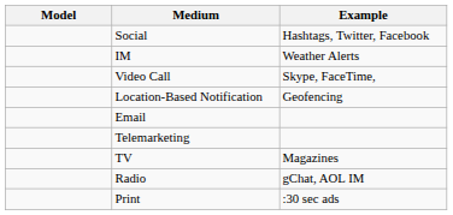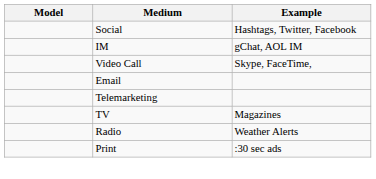IM | Example: Weather Alerts -> gChat, AOL IM
- row: Location-Based Notification | Geofencing
Radio | Example: gChat, AOL IM -> Weather Alerts
